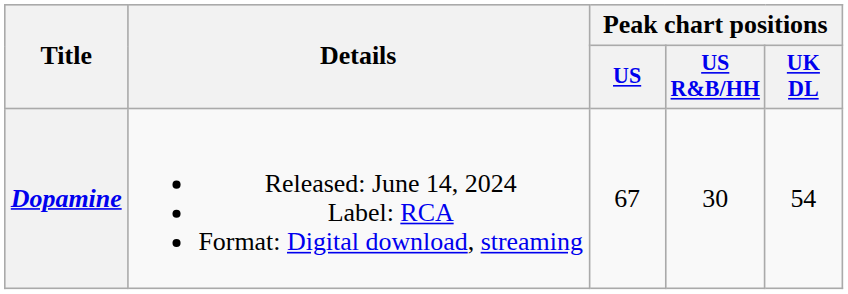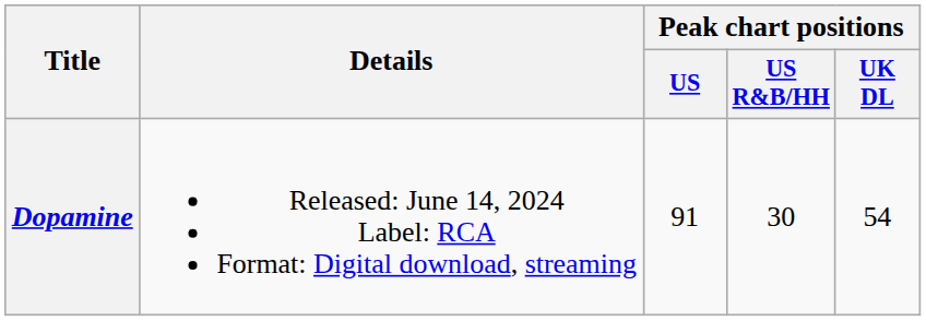Dopamine | Peak chart positions / US: 67 -> 91
